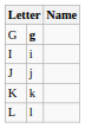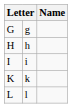G | column 2: bold -> normal
+ row: H | h
- row: J | j
